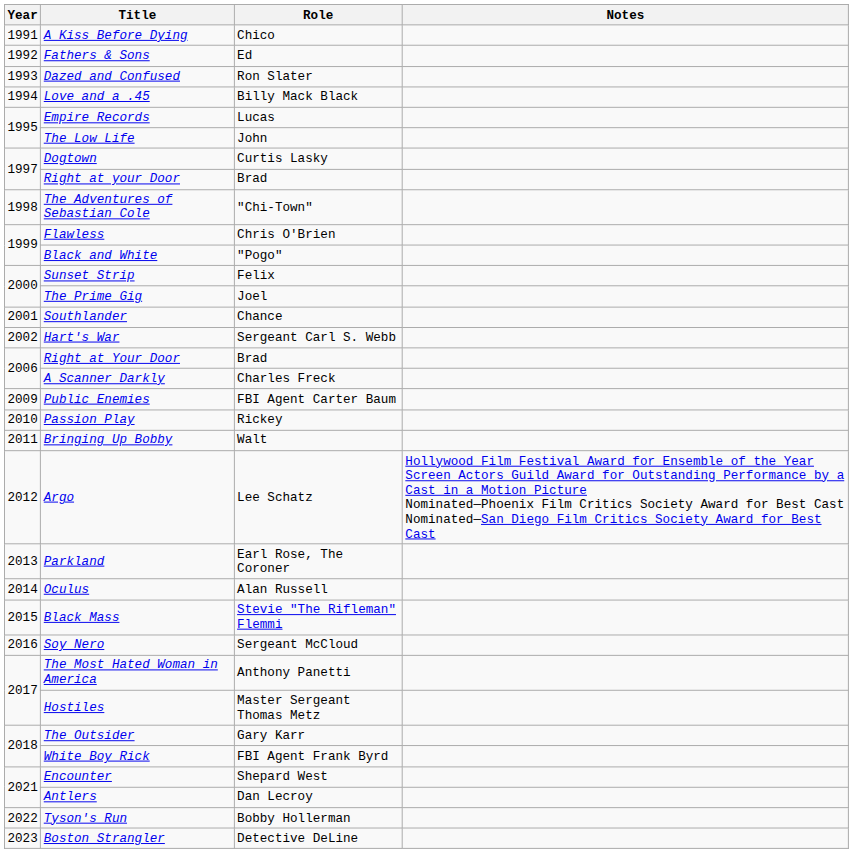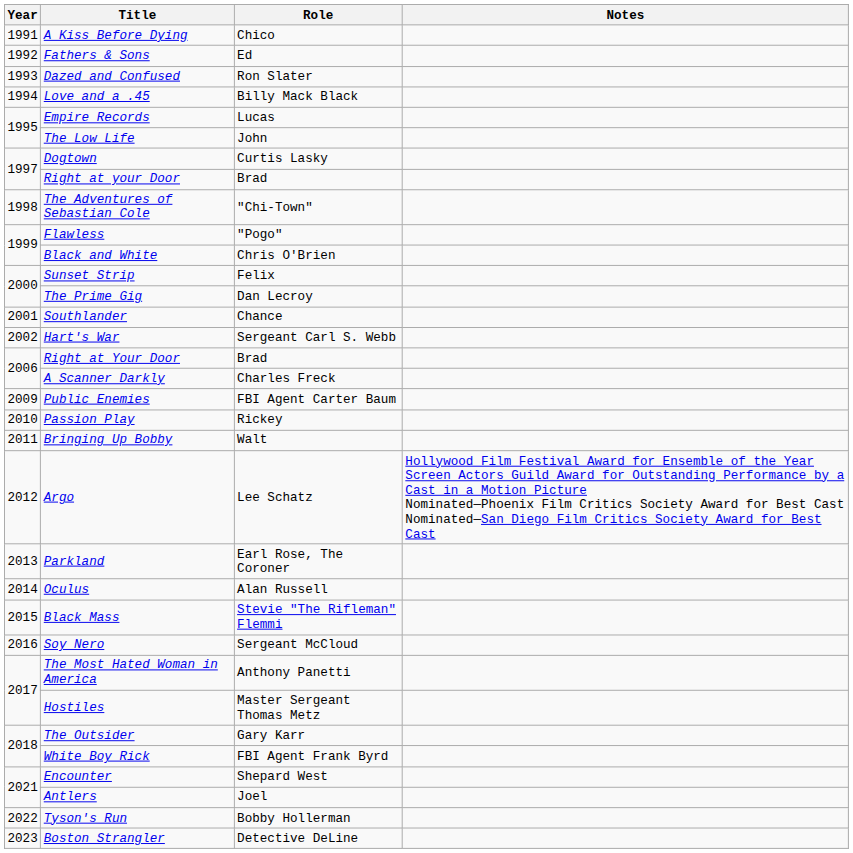Flawless | Role: Chris O'Brien -> "Pogo"
Black and White | Role: "Pogo" -> Chris O'Brien
The Prime Gig | Role: Joel -> Dan Lecroy
Antlers | Role: Dan Lecroy -> Joel
